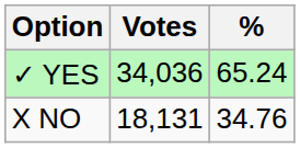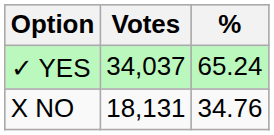✓ YES | Votes: 34,036 -> 34,037
